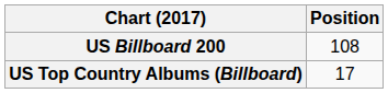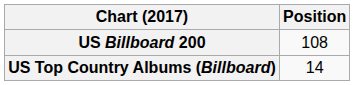US Top Country Albums (Billboard) | Position: 17 -> 14
